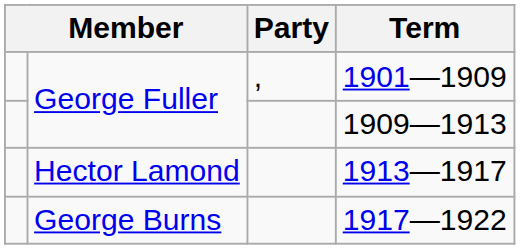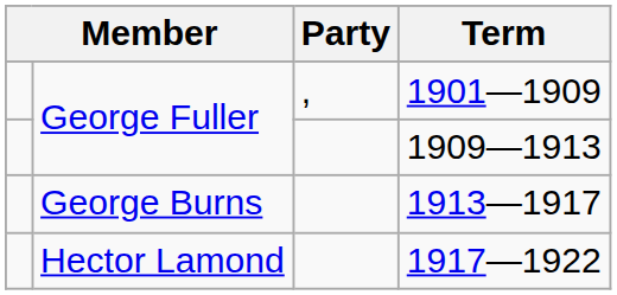1913—1917 | column 2: Hector Lamond -> George Burns
1917—1922 | column 2: George Burns -> Hector Lamond
